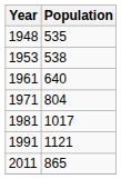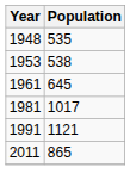1961 | Population: 640 -> 645
- row: 1971 | 804
